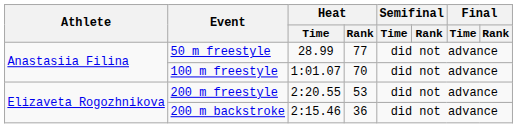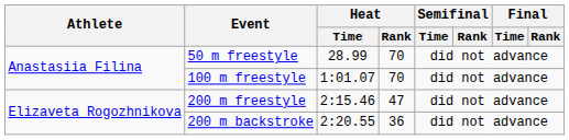50 m freestyle | Heat / Rank: 77 -> 70
200 m freestyle | Heat / Time: 2:20.55 -> 2:15.46
200 m freestyle | Heat / Rank: 53 -> 47
200 m backstroke | Heat / Time: 2:15.46 -> 2:20.55
